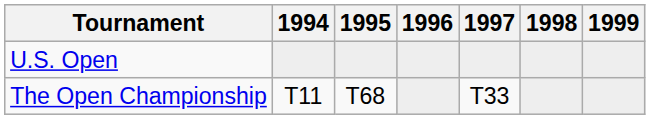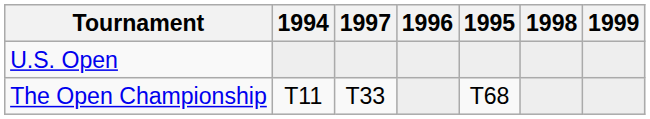columns swapped: 1995 <-> 1997
